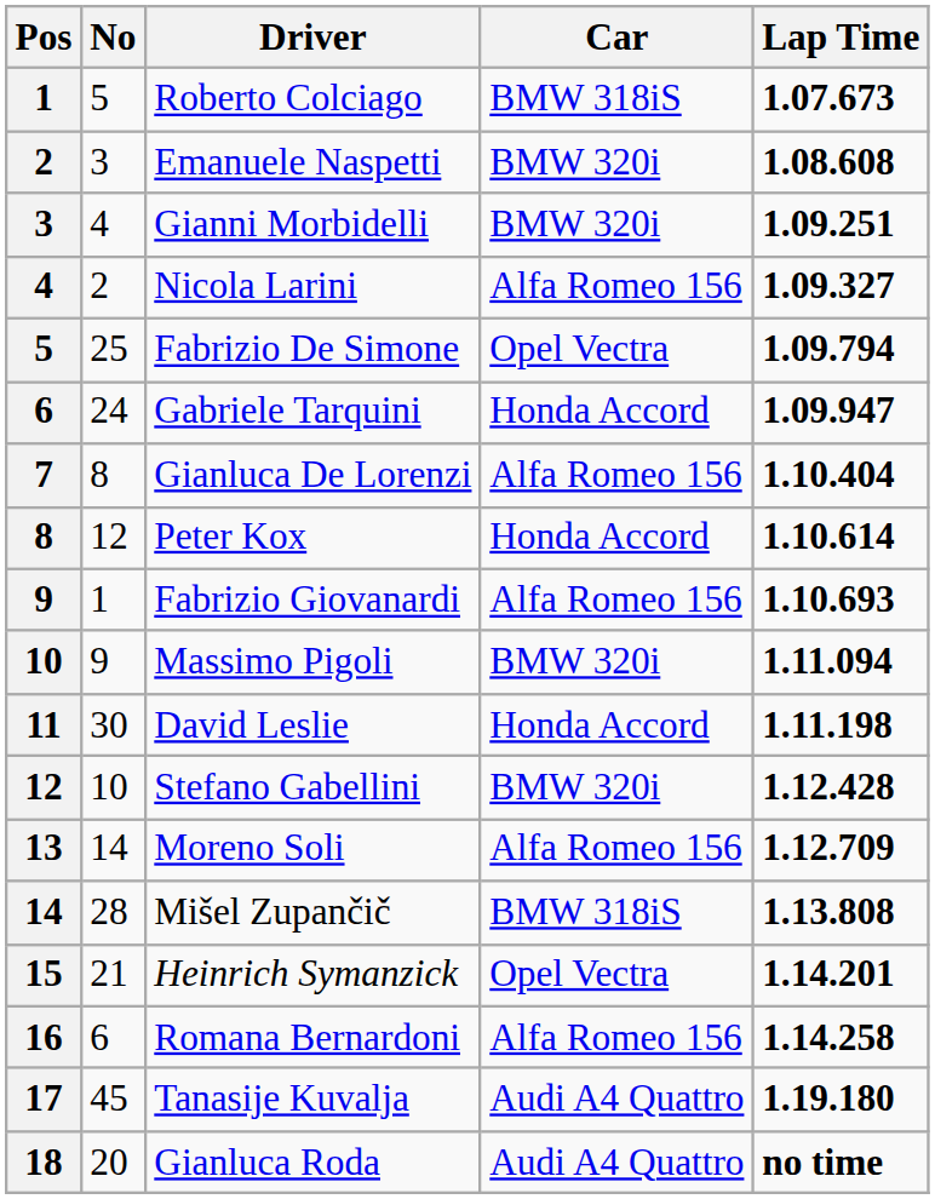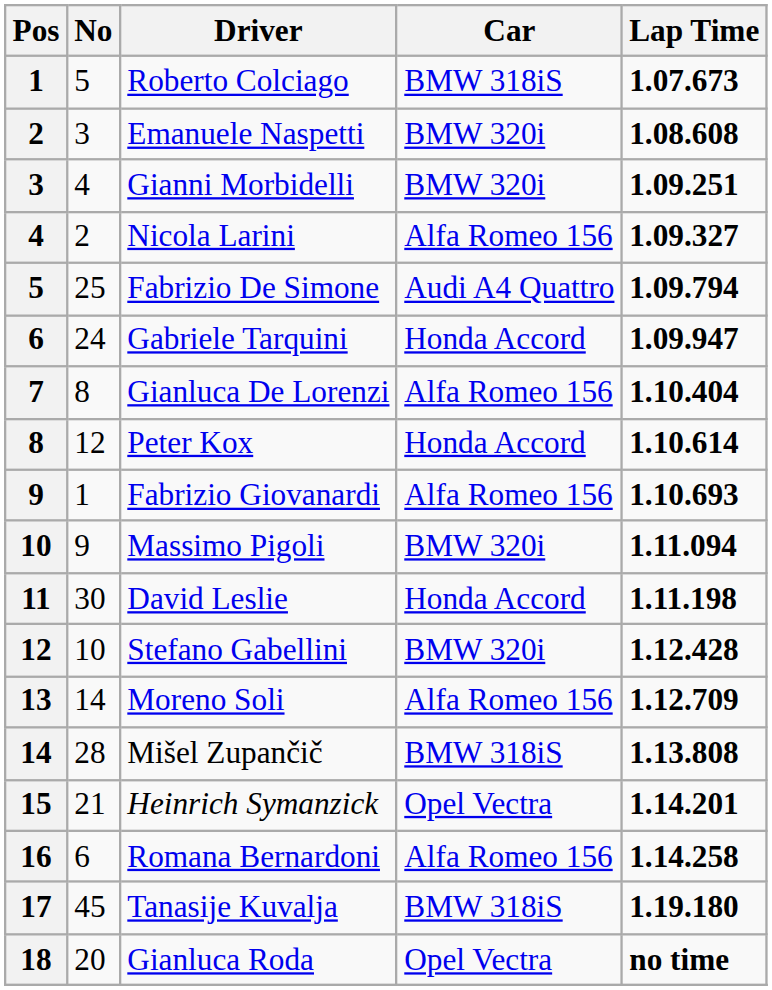Fabrizio De Simone | Car: Opel Vectra -> Audi A4 Quattro
Tanasije Kuvalja | Car: Audi A4 Quattro -> BMW 318iS
Gianluca Roda | Car: Audi A4 Quattro -> Opel Vectra
